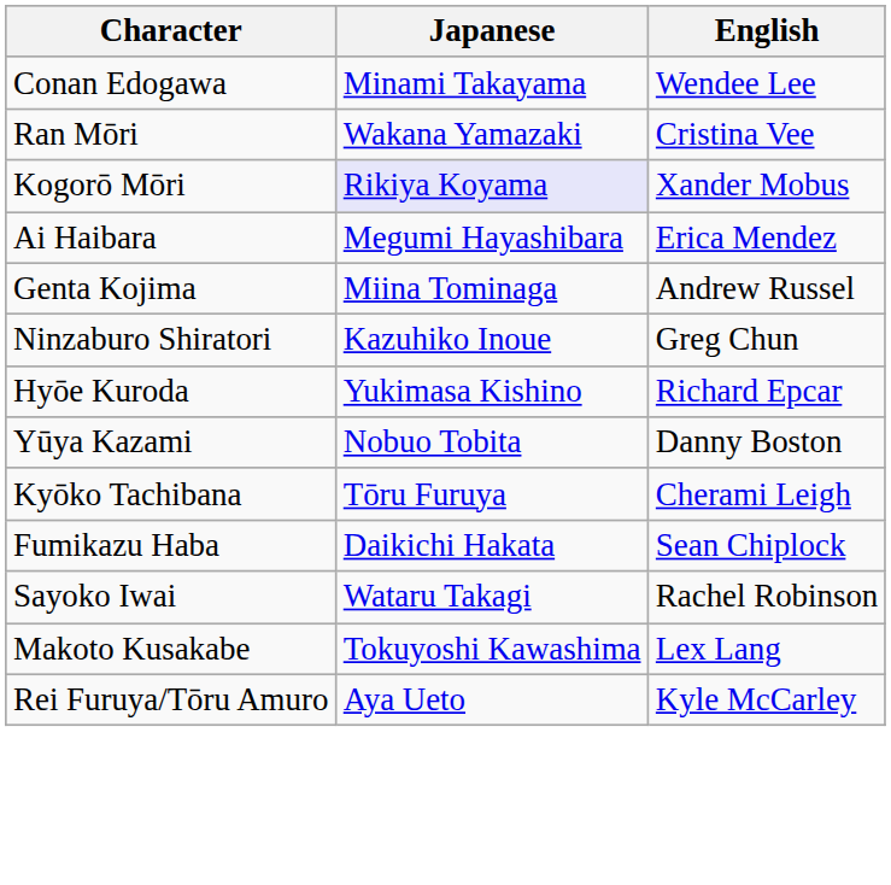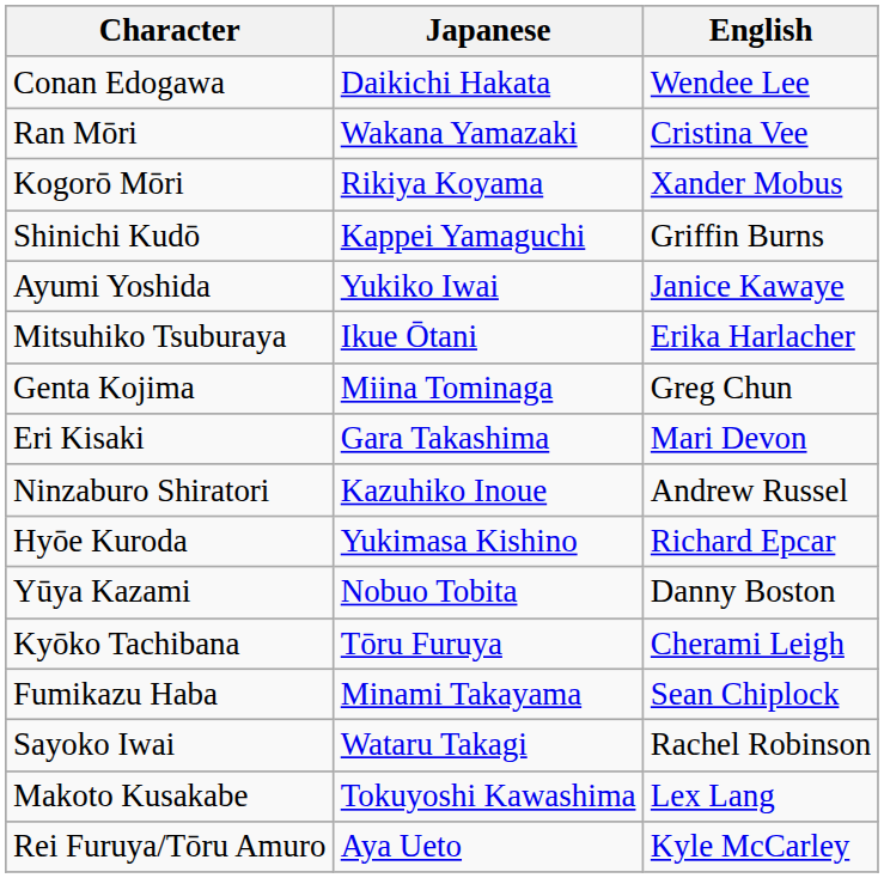Conan Edogawa | Japanese: Minami Takayama -> Daikichi Hakata
Kogorō Mōri | Japanese: lavender background -> no background
+ row: Shinichi Kudō | Kappei Yamaguchi | Griffin Burns
- row: Ai Haibara | Megumi Hayashibara | Erica Mendez
+ row: Ayumi Yoshida | Yukiko Iwai | Janice Kawaye
+ row: Mitsuhiko Tsuburaya | Ikue Ōtani | Erika Harlacher
Genta Kojima | English: Andrew Russel -> Greg Chun
+ row: Eri Kisaki | Gara Takashima | Mari Devon
Ninzaburo Shiratori | English: Greg Chun -> Andrew Russel
Fumikazu Haba | Japanese: Daikichi Hakata -> Minami Takayama
